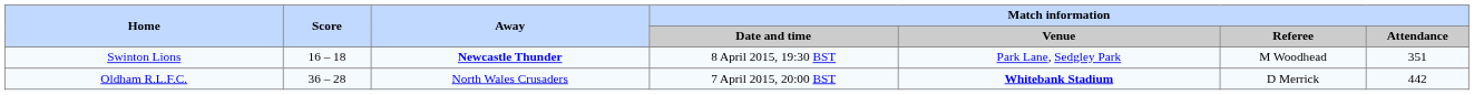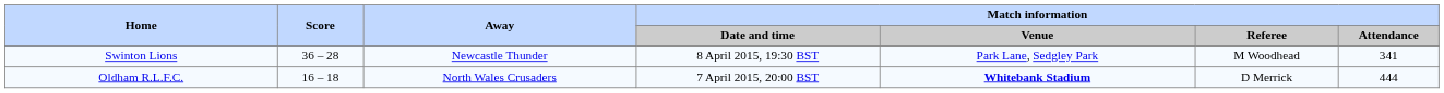Swinton Lions | Score: 16 – 18 -> 36 – 28
Swinton Lions | Away: bold -> normal
Swinton Lions | Match information / Attendance: 351 -> 341
Oldham R.L.F.C. | Score: 36 – 28 -> 16 – 18
Oldham R.L.F.C. | Match information / Attendance: 442 -> 444
